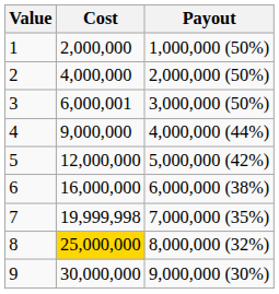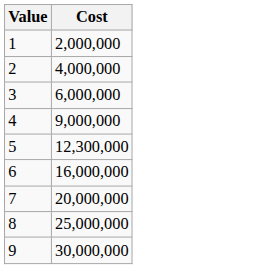- column: Payout | 1,000,000 (50%) | 2,000,000 (50%) | 3,000,000 (50%) | 4,000,000 (44%) | 5,000,000 (42%) | 6,000,000 (38%) | 7,000,000 (35%) | 8,000,000 (32%) | 9,000,000 (30%)
3 | Cost: 6,000,001 -> 6,000,000
5 | Cost: 12,000,000 -> 12,300,000
7 | Cost: 19,999,998 -> 20,000,000
8 | Cost: gold background -> no background
